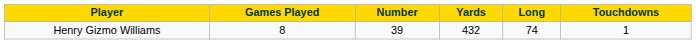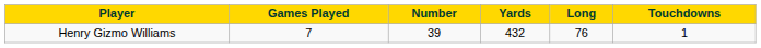Henry Gizmo Williams | Games Played: 8 -> 7
Henry Gizmo Williams | Long: 74 -> 76
